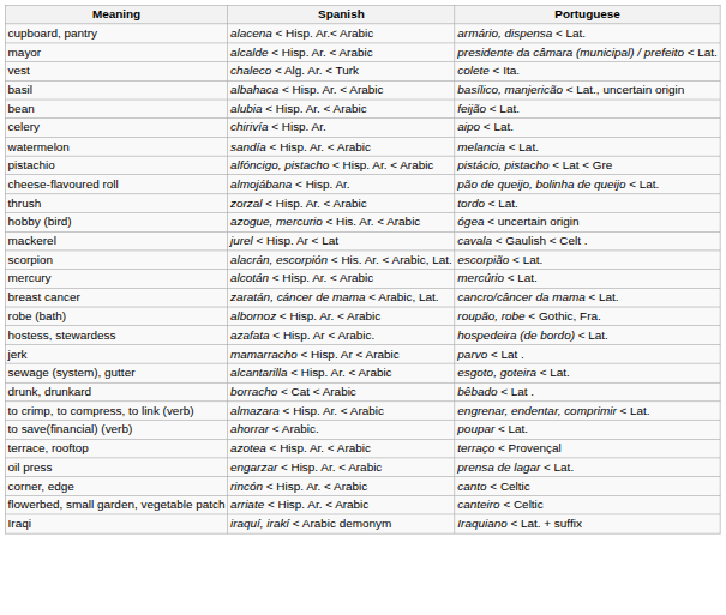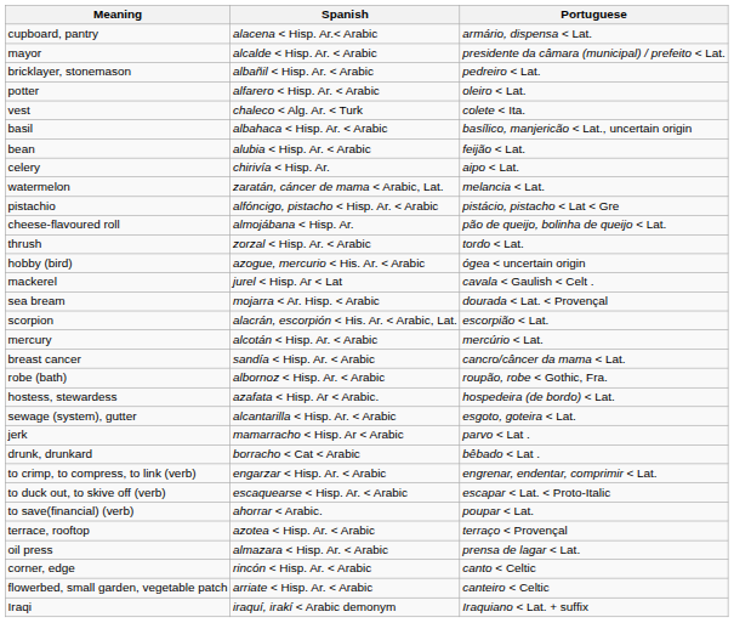+ row: bricklayer, stonemason | albañil < Hisp. Ar. < Arabic | pedreiro < Lat.
+ row: potter | alfarero < Hisp. Ar. < Arabic | oleiro < Lat.
watermelon | Spanish: sandía < Hisp. Ar. < Arabic -> zaratán, cáncer de mama < Arabic, Lat.
+ row: sea bream | mojarra < Ar. Hisp. < Arabic | dourada < Lat. < Provençal
breast cancer | Spanish: zaratán, cáncer de mama < Arabic, Lat. -> sandía < Hisp. Ar. < Arabic
rows swapped: sewage (system), gutter <-> jerk
to crimp, to compress, to link (verb) | Spanish: almazara < Hisp. Ar. < Arabic -> engarzar < Hisp. Ar. < Arabic
+ row: to duck out, to skive off (verb) | escaquearse < Hisp. Ar. < Arabic | escapar < Lat. < Proto-Italic
oil press | Spanish: engarzar < Hisp. Ar. < Arabic -> almazara < Hisp. Ar. < Arabic
